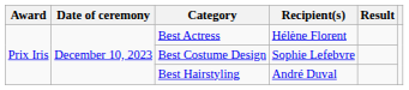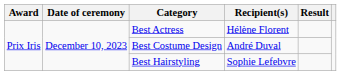Best Costume Design | Recipient(s): Sophie Lefebvre -> André Duval
Best Hairstyling | Recipient(s): André Duval -> Sophie Lefebvre
